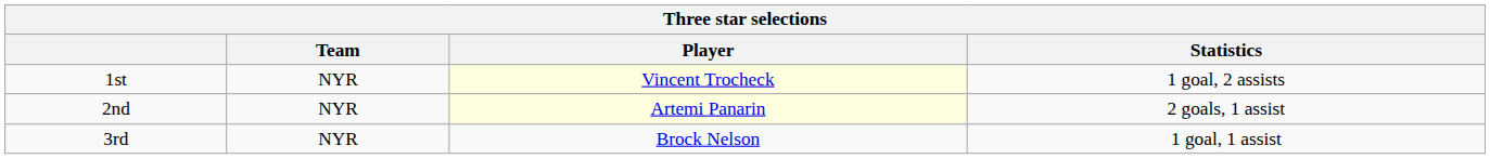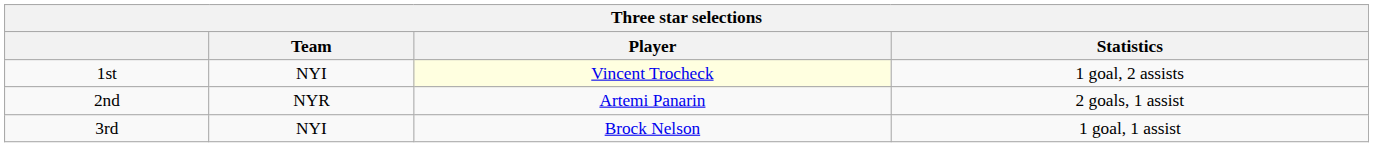1st | Team: NYR -> NYI
2nd | Player: lightyellow background -> no background
3rd | Team: NYR -> NYI
